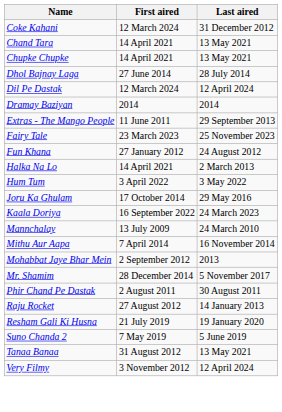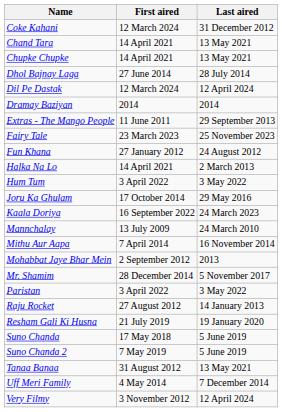+ row: Paristan | 3 April 2022 | 3 May 2022
- row: Phir Chand Pe Dastak | 2 August 2011 | 30 August 2011
+ row: Suno Chanda | 17 May 2018 | 5 June 2019
+ row: Uff Meri Family | 4 May 2014 | 7 December 2014
